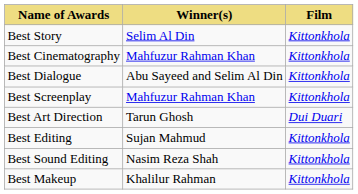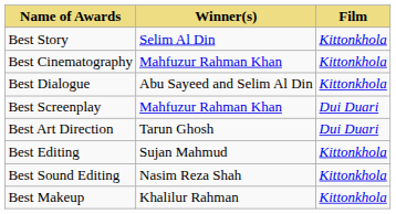Best Screenplay | Film: Kittonkhola -> Dui Duari
